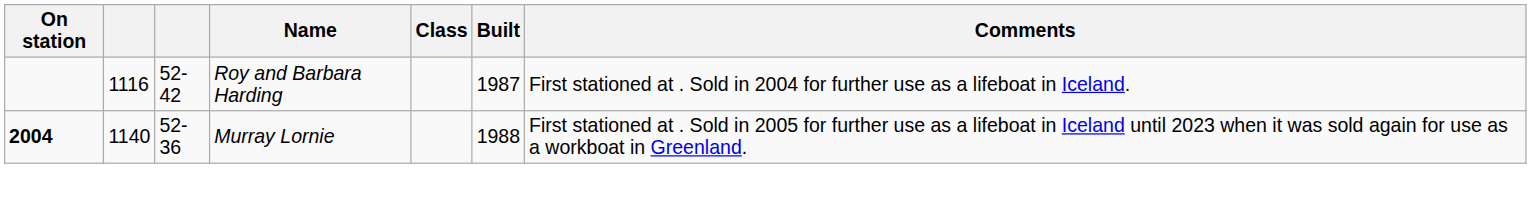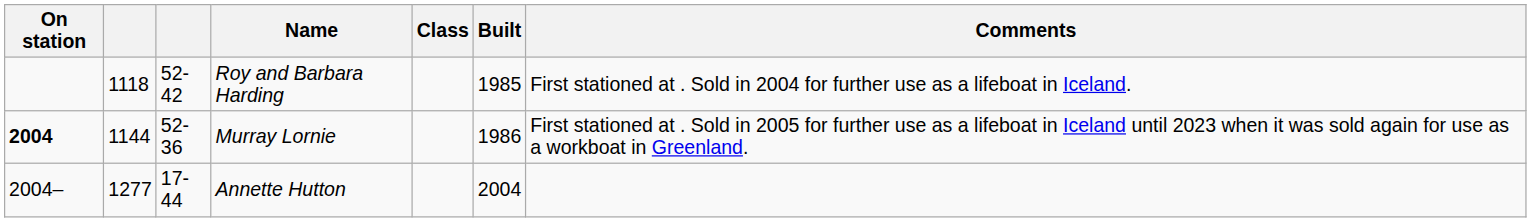Roy and Barbara Harding | column 2: 1116 -> 1118
Roy and Barbara Harding | Built: 1987 -> 1985
Murray Lornie | column 2: 1140 -> 1144
Murray Lornie | Built: 1988 -> 1986
+ row: 2004– | 1277 | 17-44 | Annette Hutton | 2004
